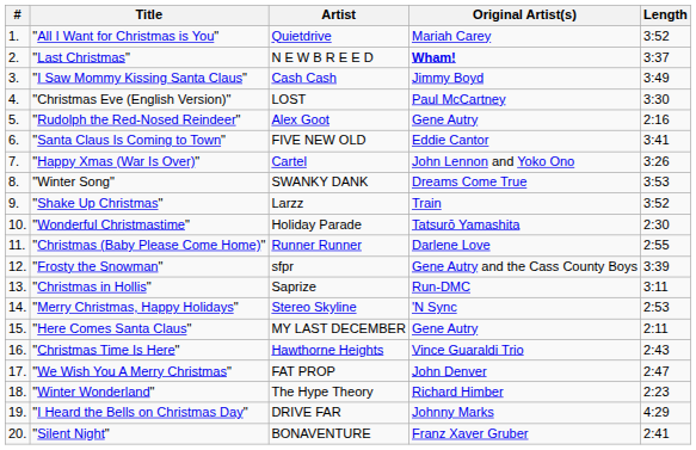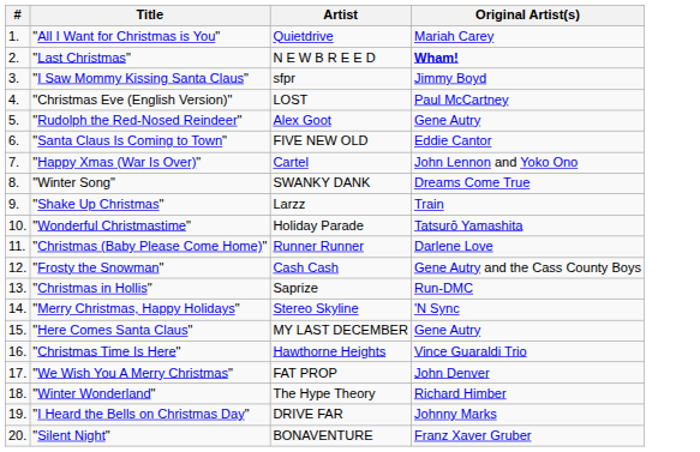- column: Length | 3:52 | 3:37 | 3:49 | 3:30 | 2:16 | 3:41 | 3:26 | 3:53 | 3:52 | 2:30 | 2:55 | 3:39 | 3:11 | 2:53 | 2:11 | 2:43 | 2:47 | 2:23 | 4:29 | 2:41
"I Saw Mommy Kissing Santa Claus" | Artist: Cash Cash -> sfpr
"Frosty the Snowman" | Artist: sfpr -> Cash Cash
